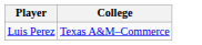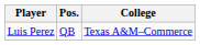+ column: Pos. | QB
